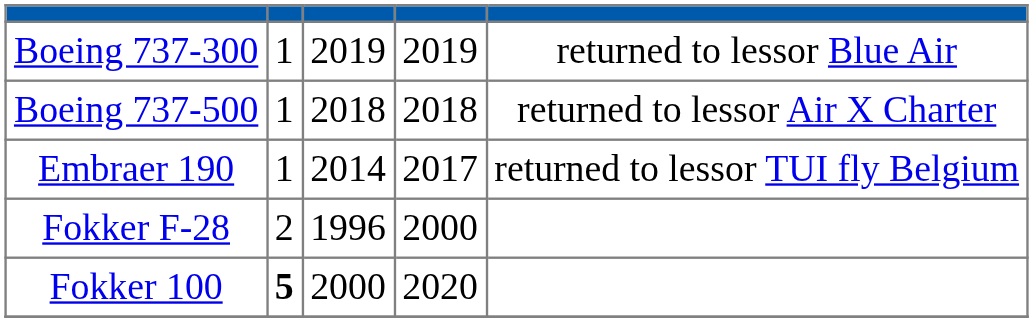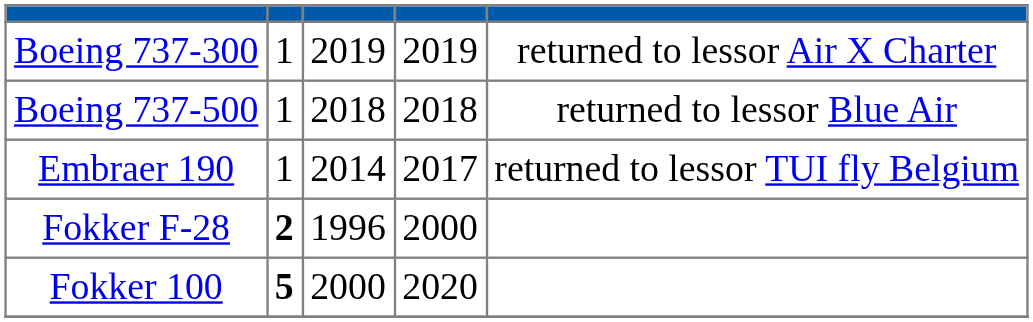Boeing 737-300 | column 5: returned to lessor Blue Air -> returned to lessor Air X Charter
Boeing 737-500 | column 5: returned to lessor Air X Charter -> returned to lessor Blue Air
Fokker F-28 | column 2: normal -> bold
